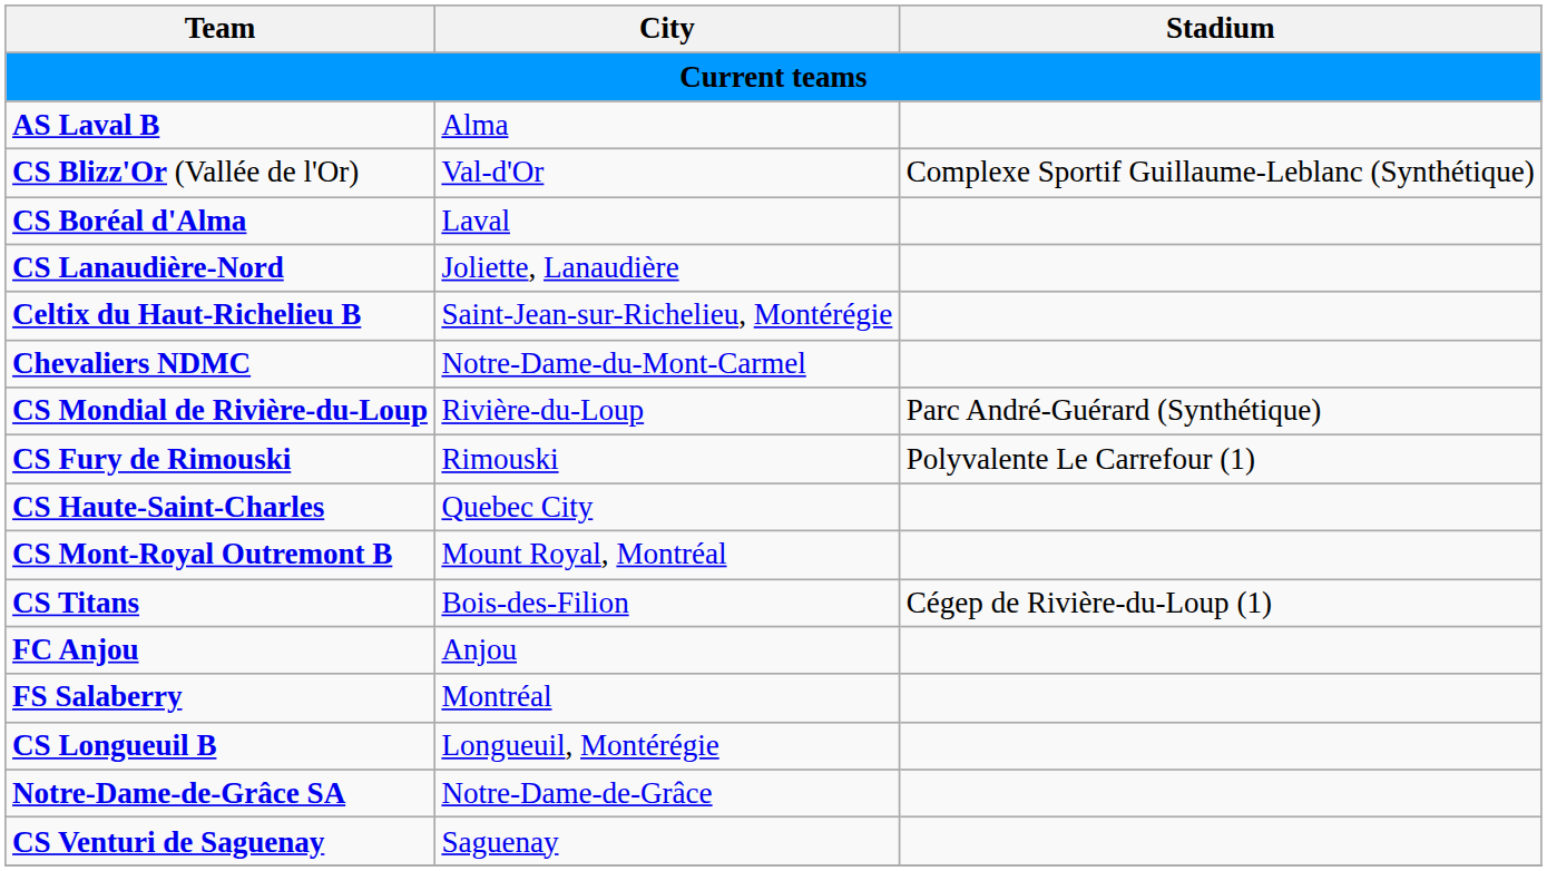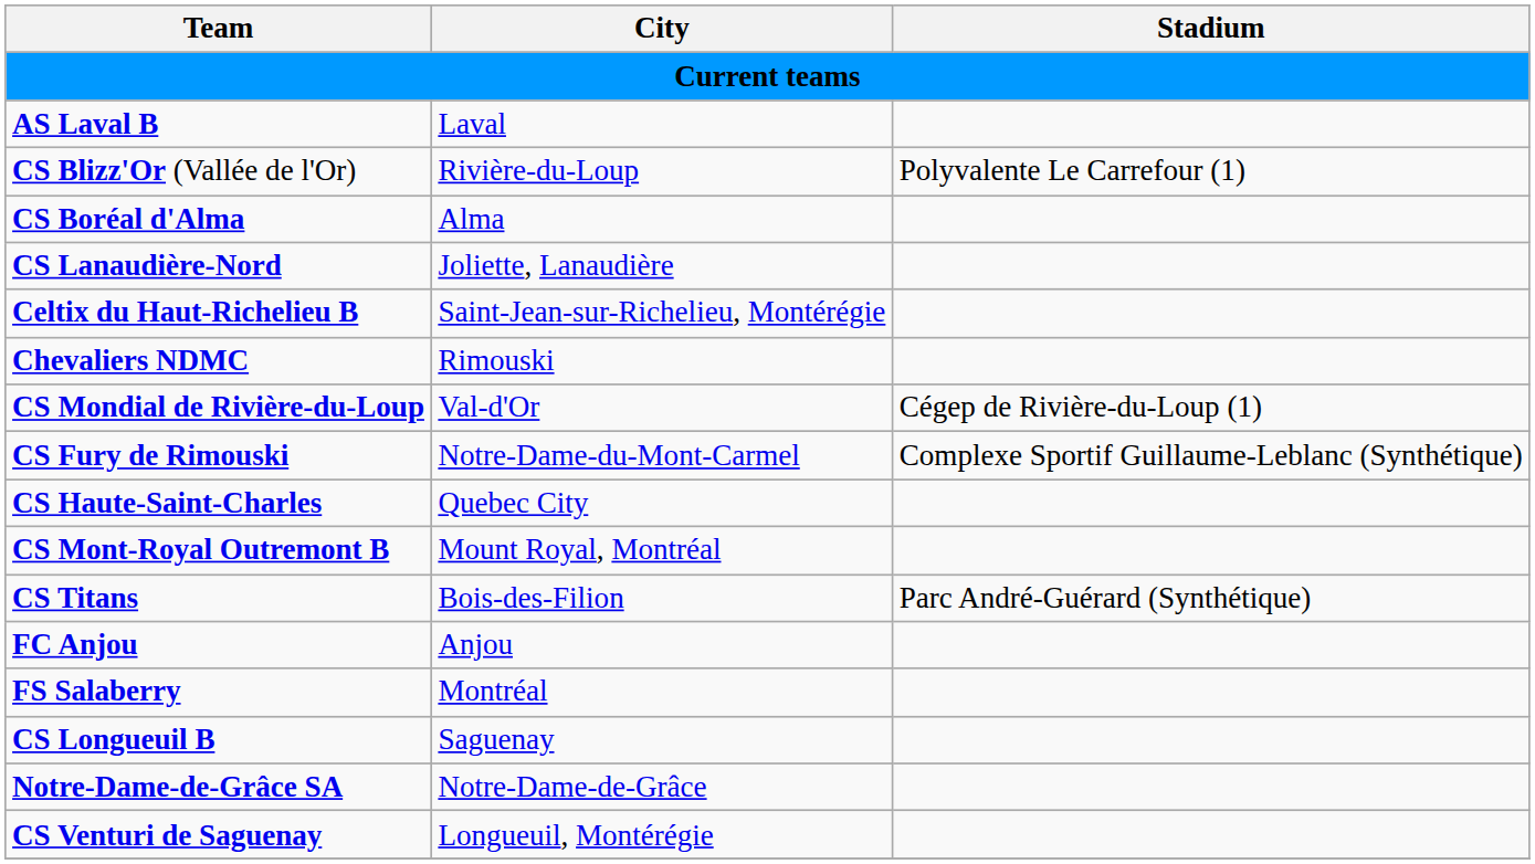AS Laval B | City: Alma -> Laval
CS Blizz'Or (Vallée de l'Or) | City: Val-d'Or -> Rivière-du-Loup
CS Blizz'Or (Vallée de l'Or) | Stadium: Complexe Sportif Guillaume-Leblanc (Synthétique) -> Polyvalente Le Carrefour (1)
CS Boréal d'Alma | City: Laval -> Alma
Chevaliers NDMC | City: Notre-Dame-du-Mont-Carmel -> Rimouski
CS Mondial de Rivière-du-Loup | City: Rivière-du-Loup -> Val-d'Or
CS Mondial de Rivière-du-Loup | Stadium: Parc André-Guérard (Synthétique) -> Cégep de Rivière-du-Loup (1)
CS Fury de Rimouski | City: Rimouski -> Notre-Dame-du-Mont-Carmel
CS Fury de Rimouski | Stadium: Polyvalente Le Carrefour (1) -> Complexe Sportif Guillaume-Leblanc (Synthétique)
CS Titans | Stadium: Cégep de Rivière-du-Loup (1) -> Parc André-Guérard (Synthétique)
CS Longueuil B | City: Longueuil, Montérégie -> Saguenay
CS Venturi de Saguenay | City: Saguenay -> Longueuil, Montérégie
